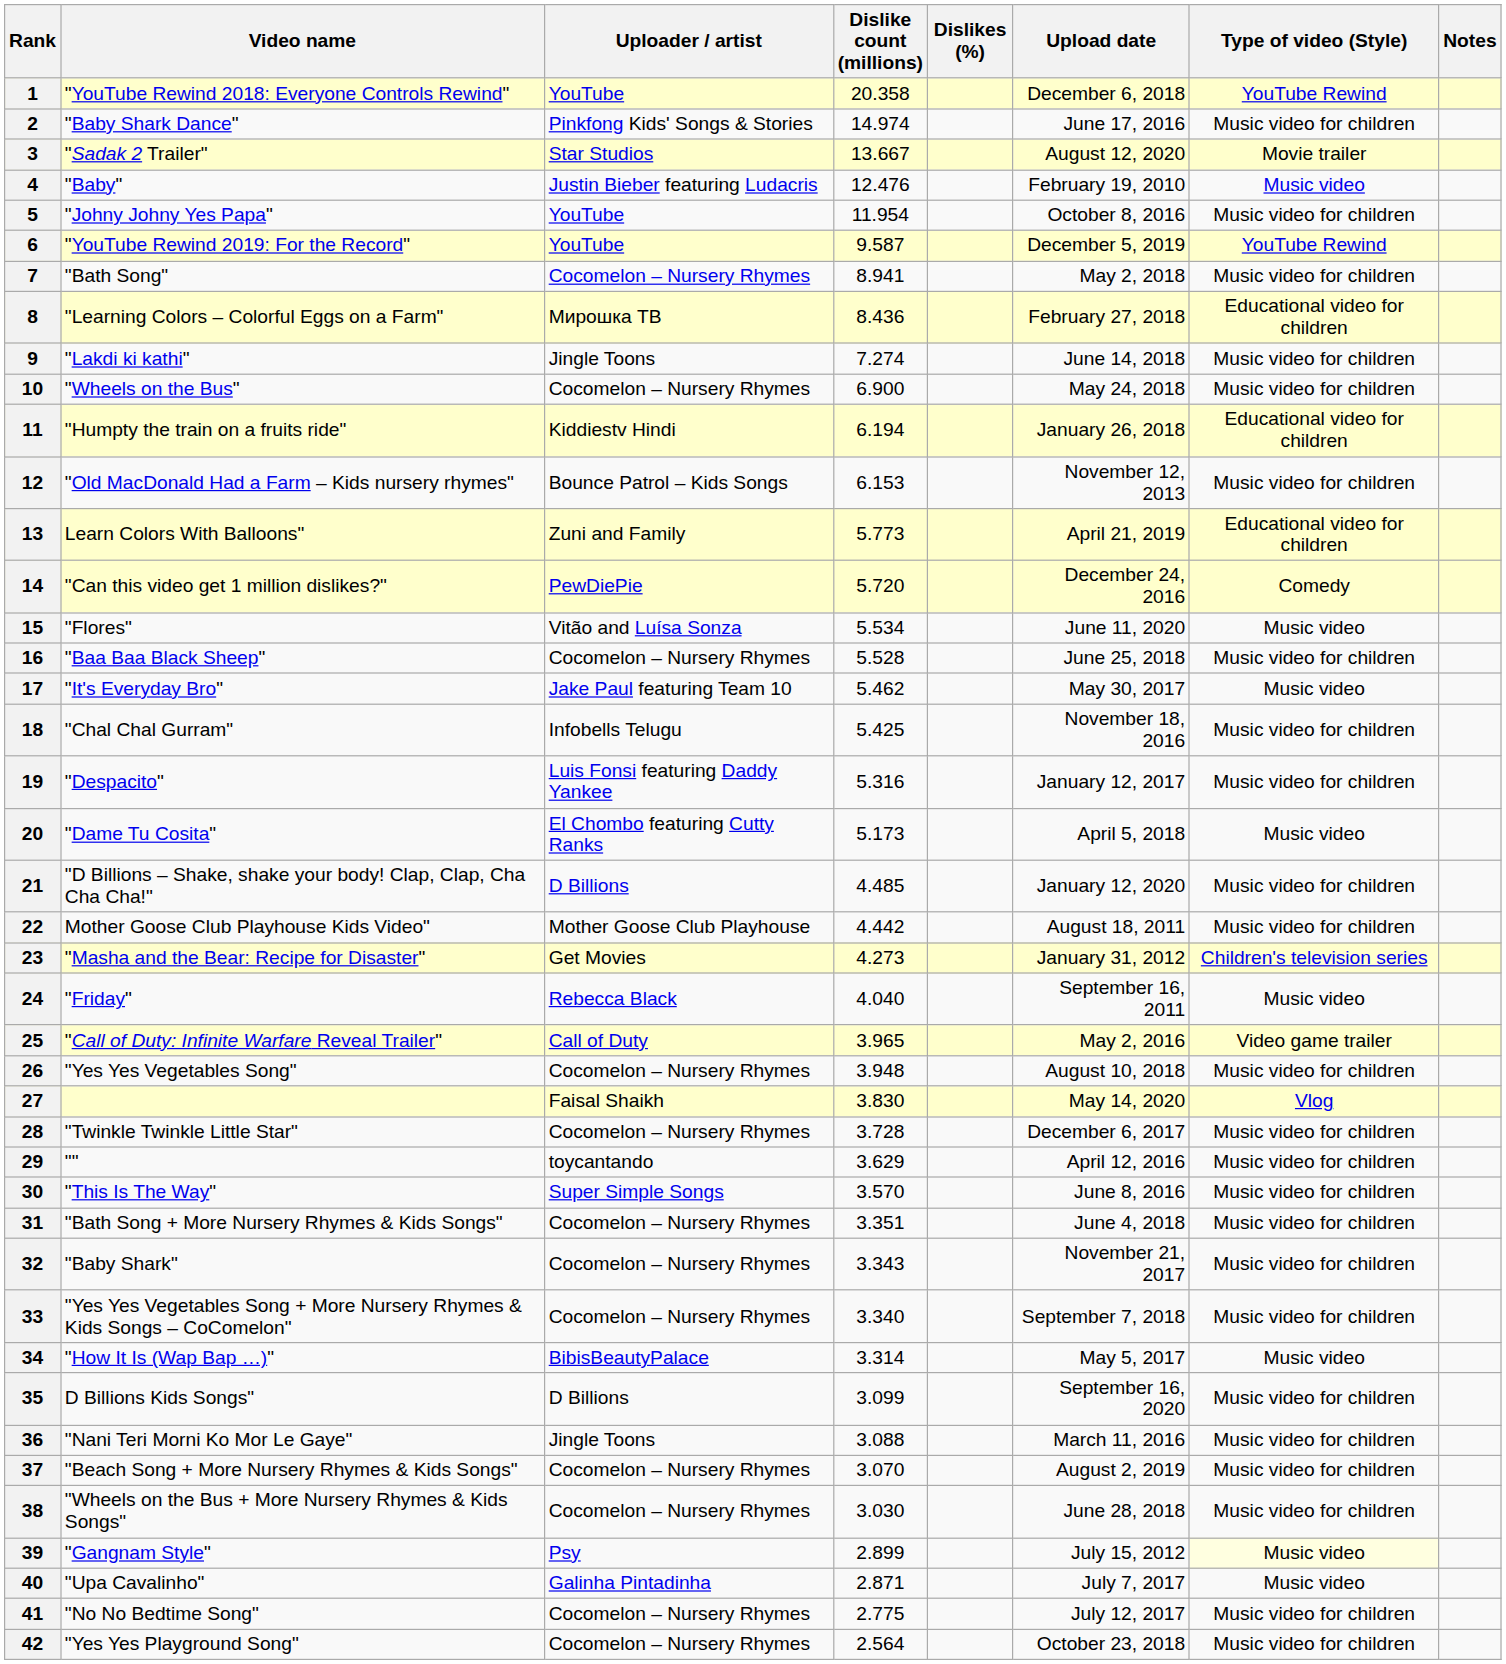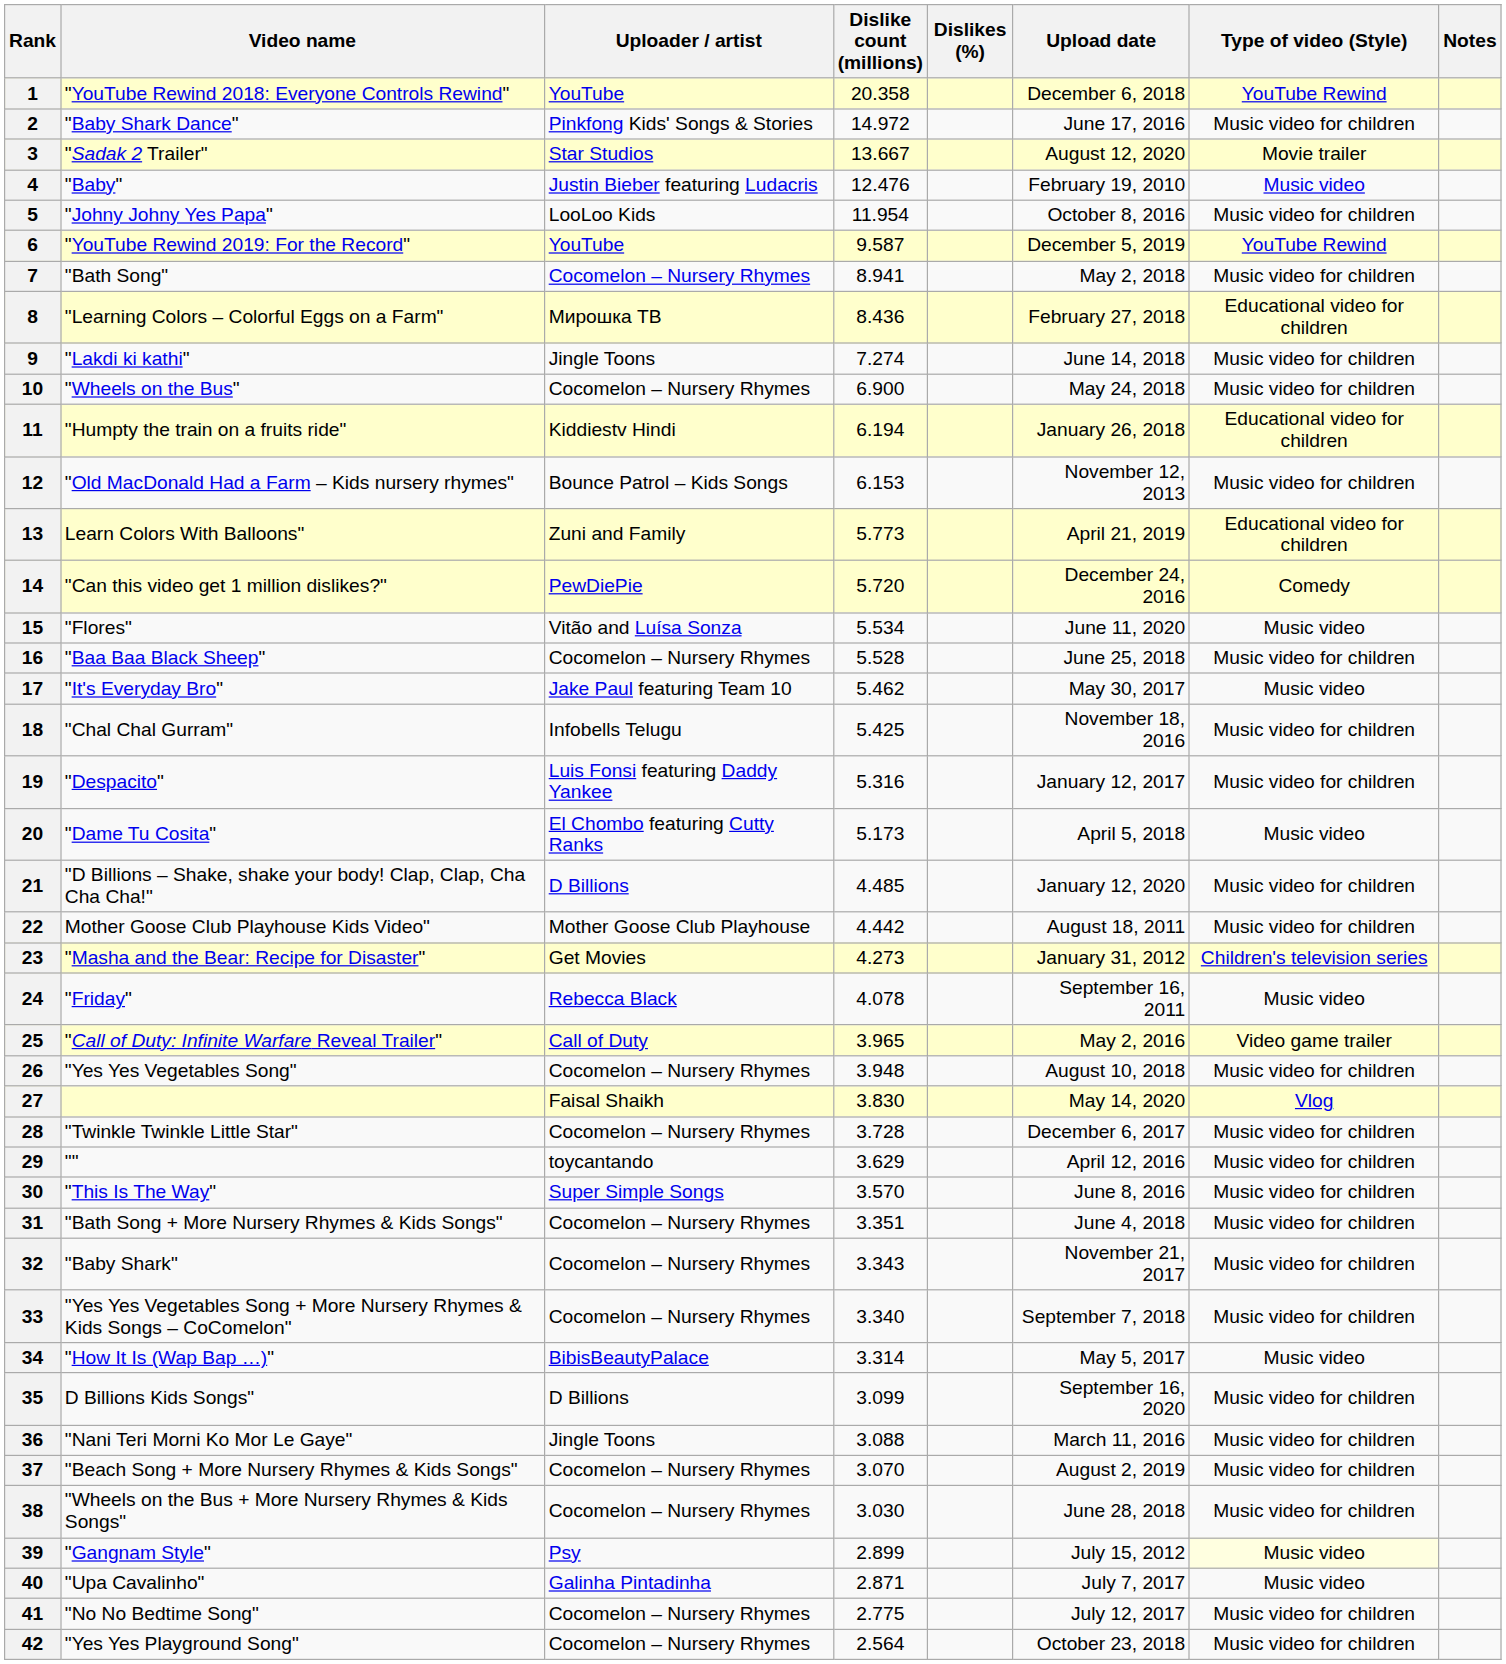2 | Dislike count (millions): 14.974 -> 14.972
5 | Uploader / artist: YouTube -> LooLoo Kids
24 | Dislike count (millions): 4.040 -> 4.078
